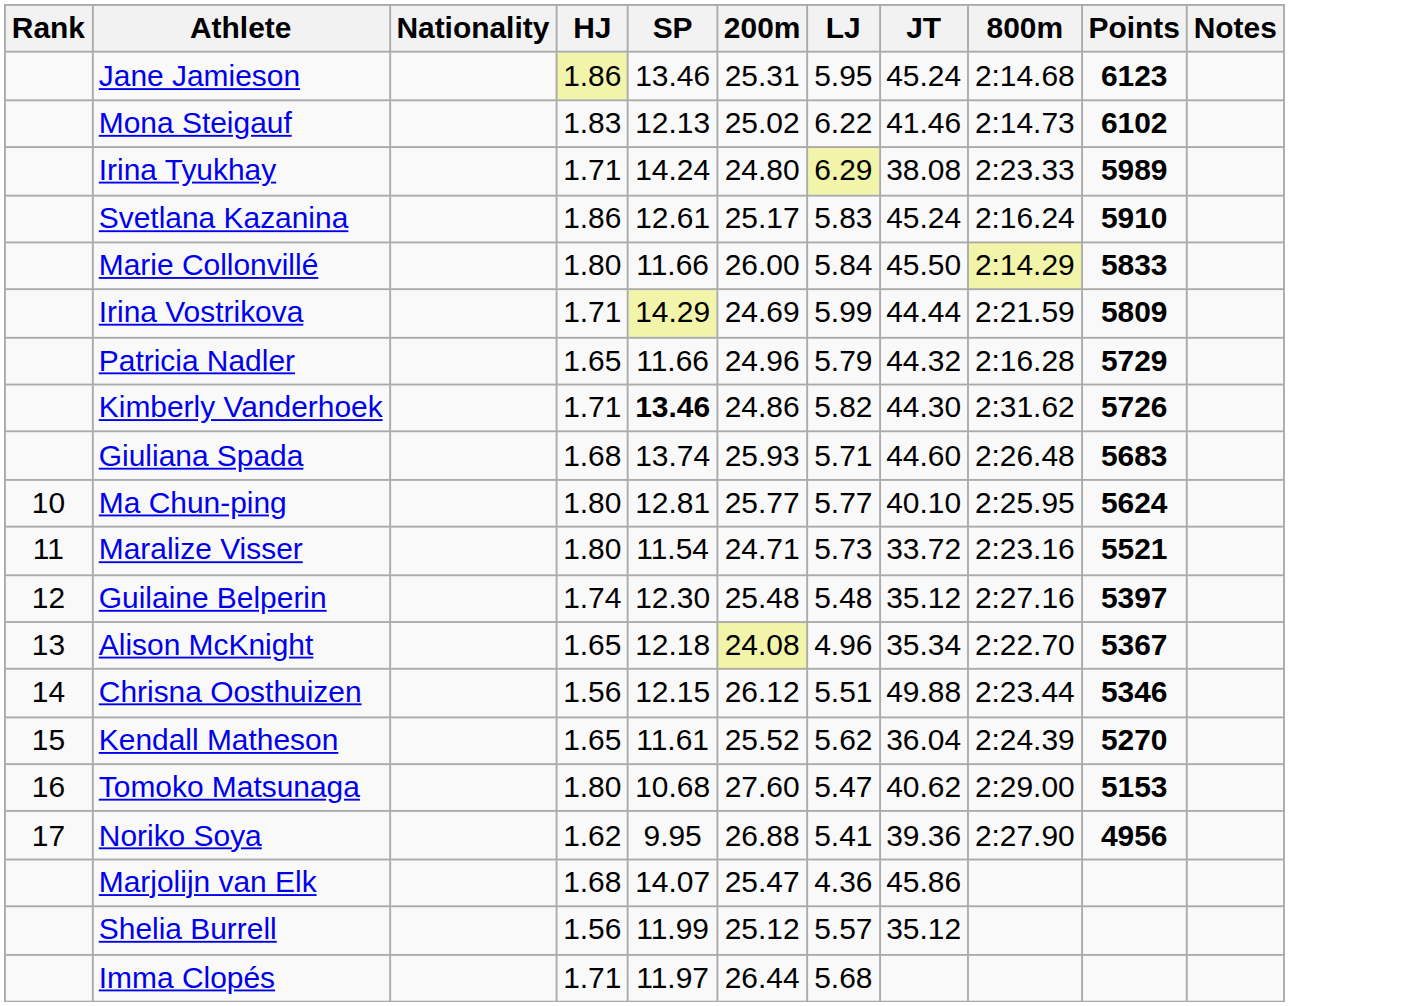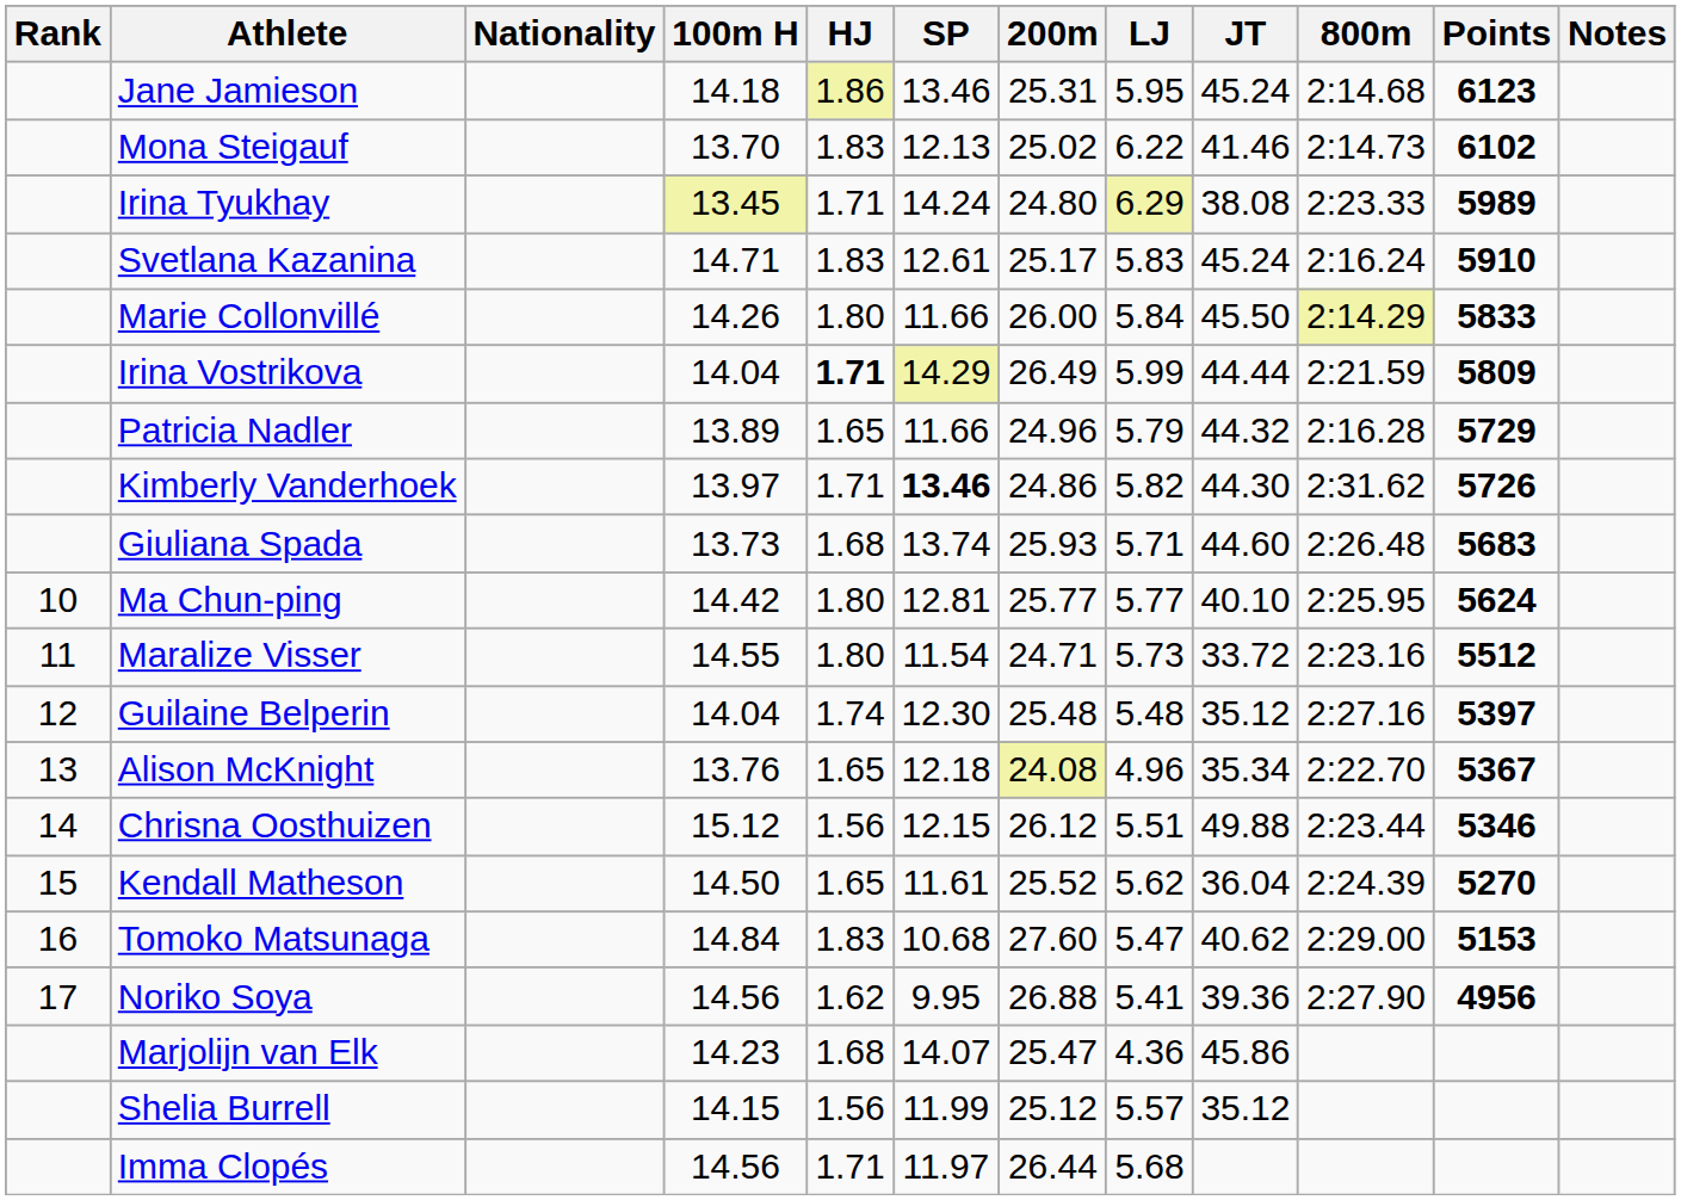+ column: 100m H | 14.18 | 13.70 | 13.45 | 14.71 | 14.26 | 14.04 | 13.89 | 13.97 | 13.73 | 14.42 | 14.55 | 14.04 | 13.76 | 15.12 | 14.50 | 14.84 | 14.56 | 14.23 | 14.15 | 14.56
Svetlana Kazanina | HJ: 1.86 -> 1.83
Irina Vostrikova | HJ: normal -> bold
Irina Vostrikova | 200m: 24.69 -> 26.49
Maralize Visser | Points: 5521 -> 5512
Tomoko Matsunaga | HJ: 1.80 -> 1.83
